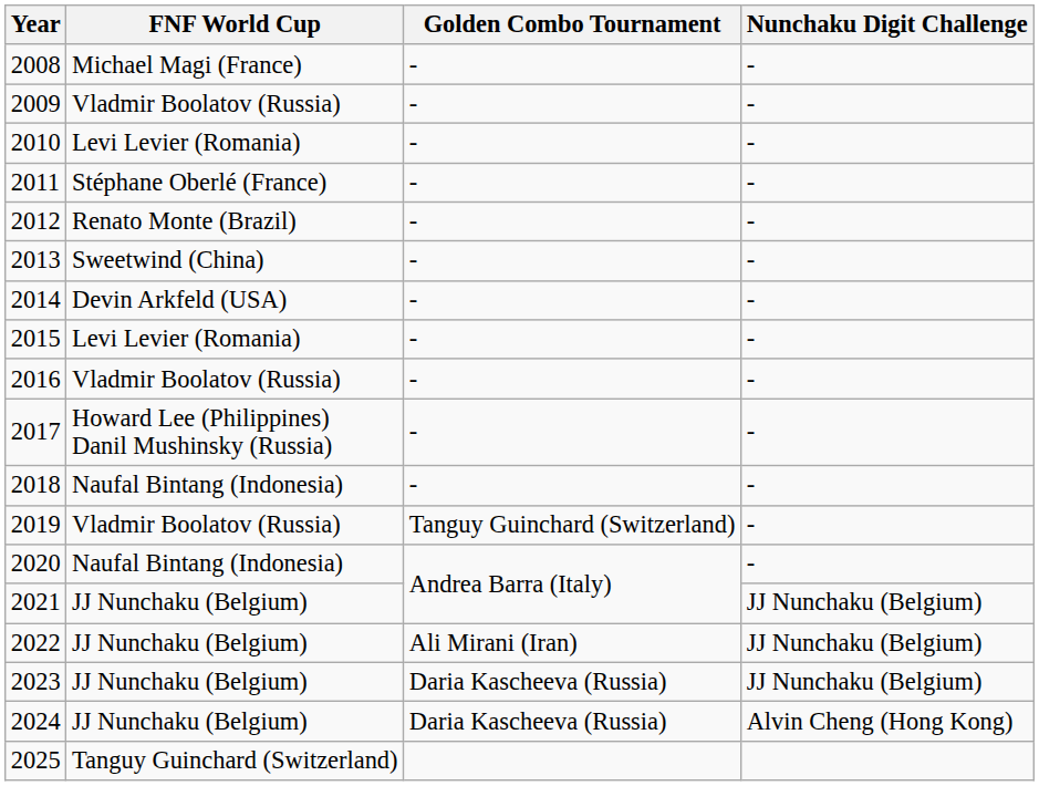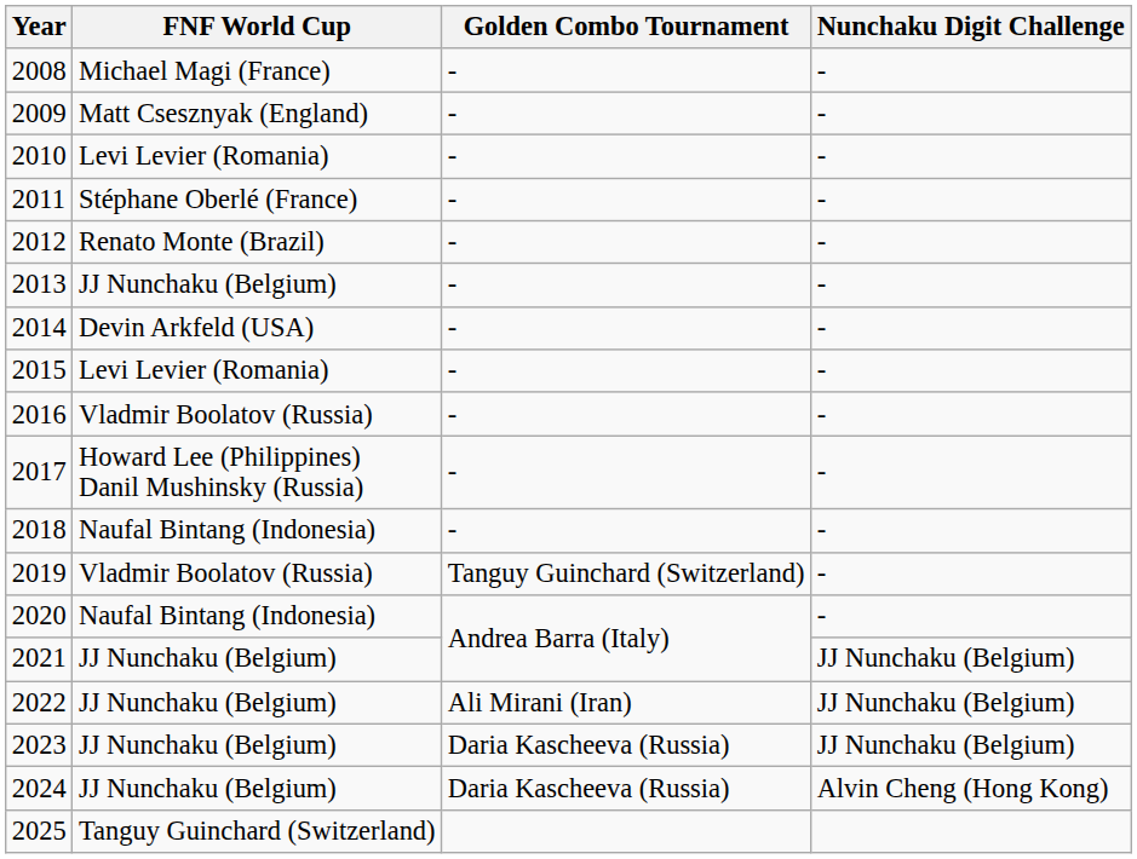2009 | FNF World Cup: Vladmir Boolatov (Russia) -> Matt Csesznyak (England)
2013 | FNF World Cup: Sweetwind (China) -> JJ Nunchaku (Belgium)
